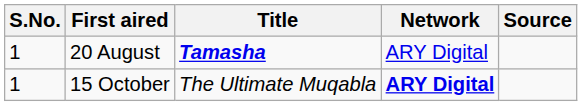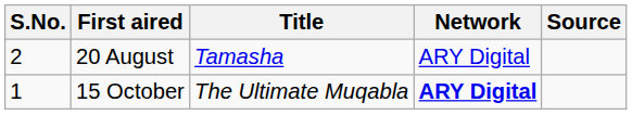20 August | S.No.: 1 -> 2
20 August | Title: bold -> normal
